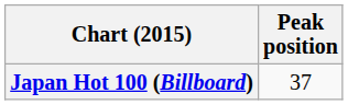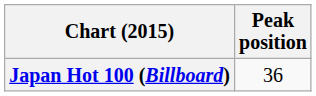Japan Hot 100 (Billboard) | Peak position: 37 -> 36
